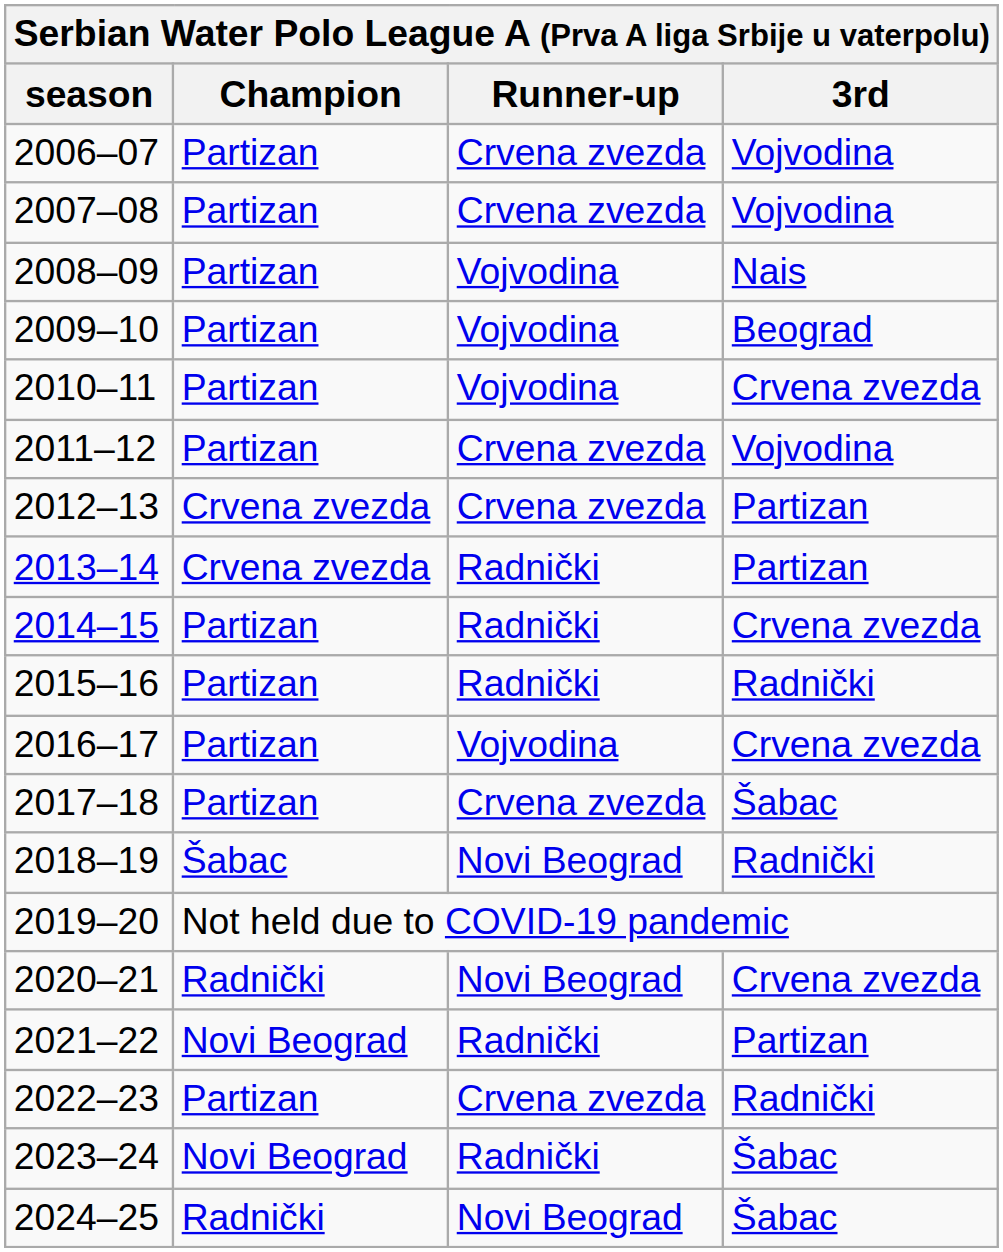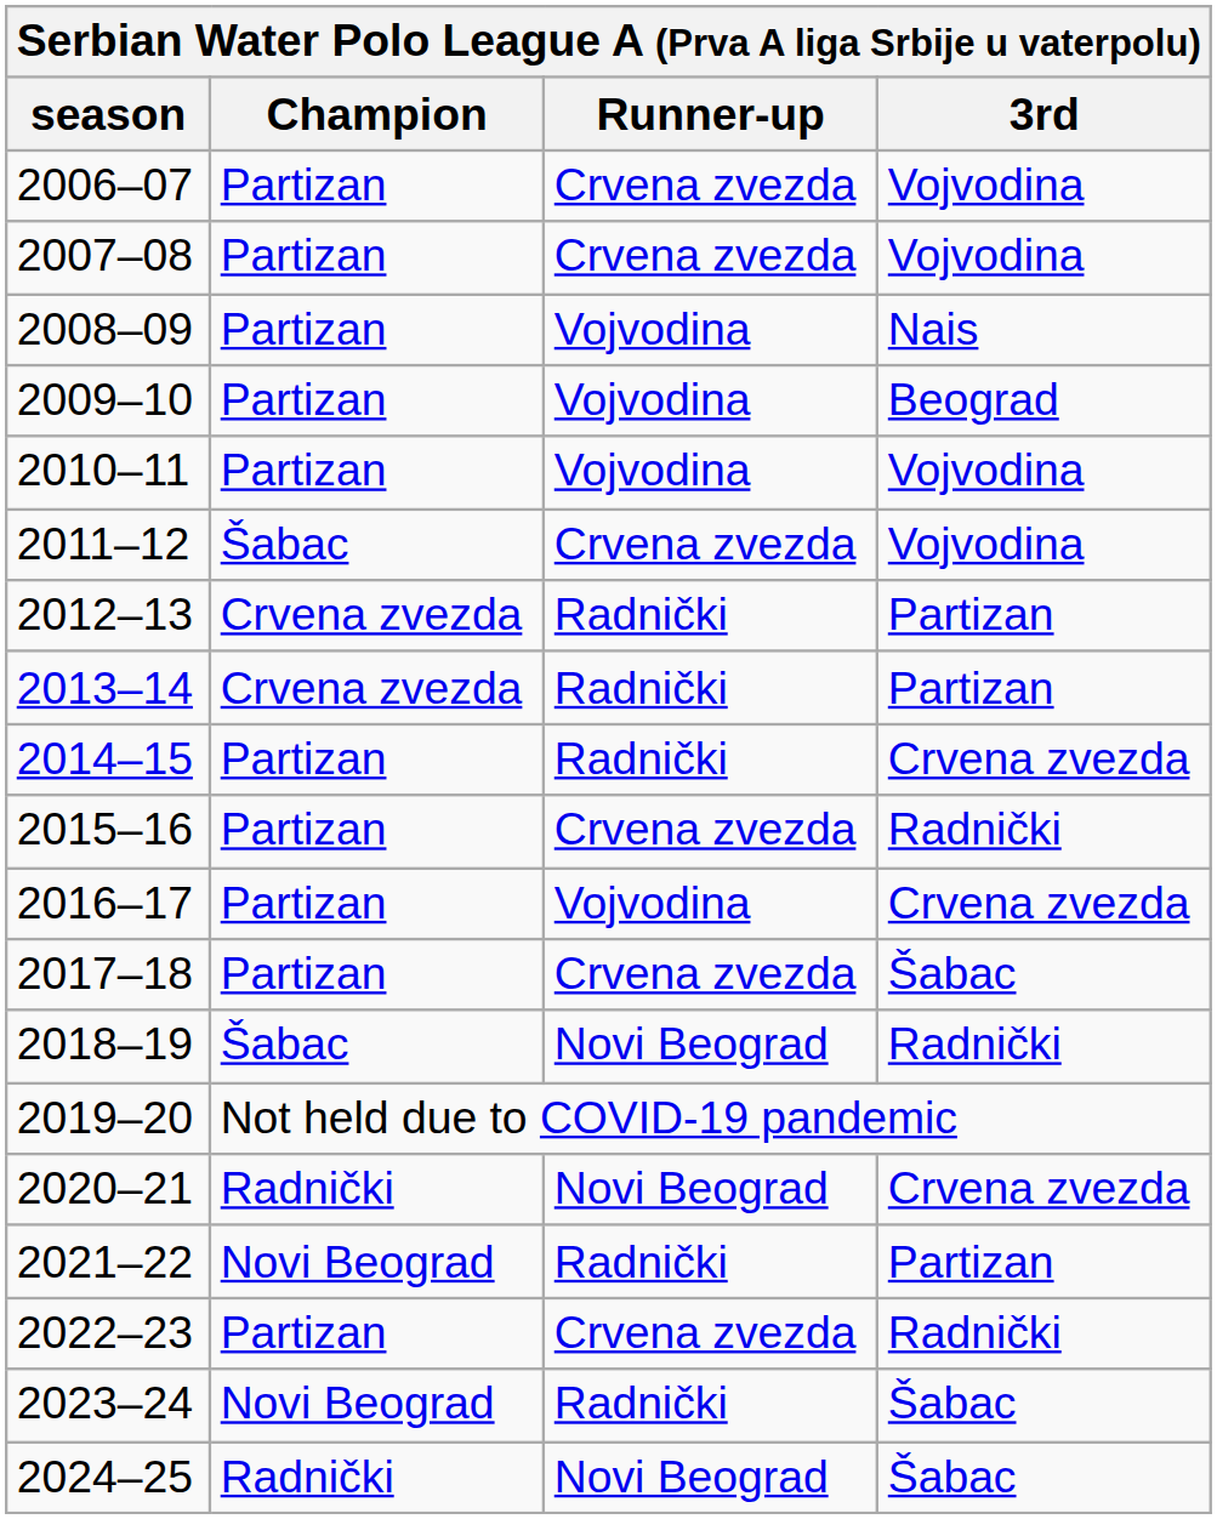2010–11 | 3rd: Crvena zvezda -> Vojvodina
2011–12 | Champion: Partizan -> Šabac
2012–13 | Runner-up: Crvena zvezda -> Radnički
2015–16 | Runner-up: Radnički -> Crvena zvezda
